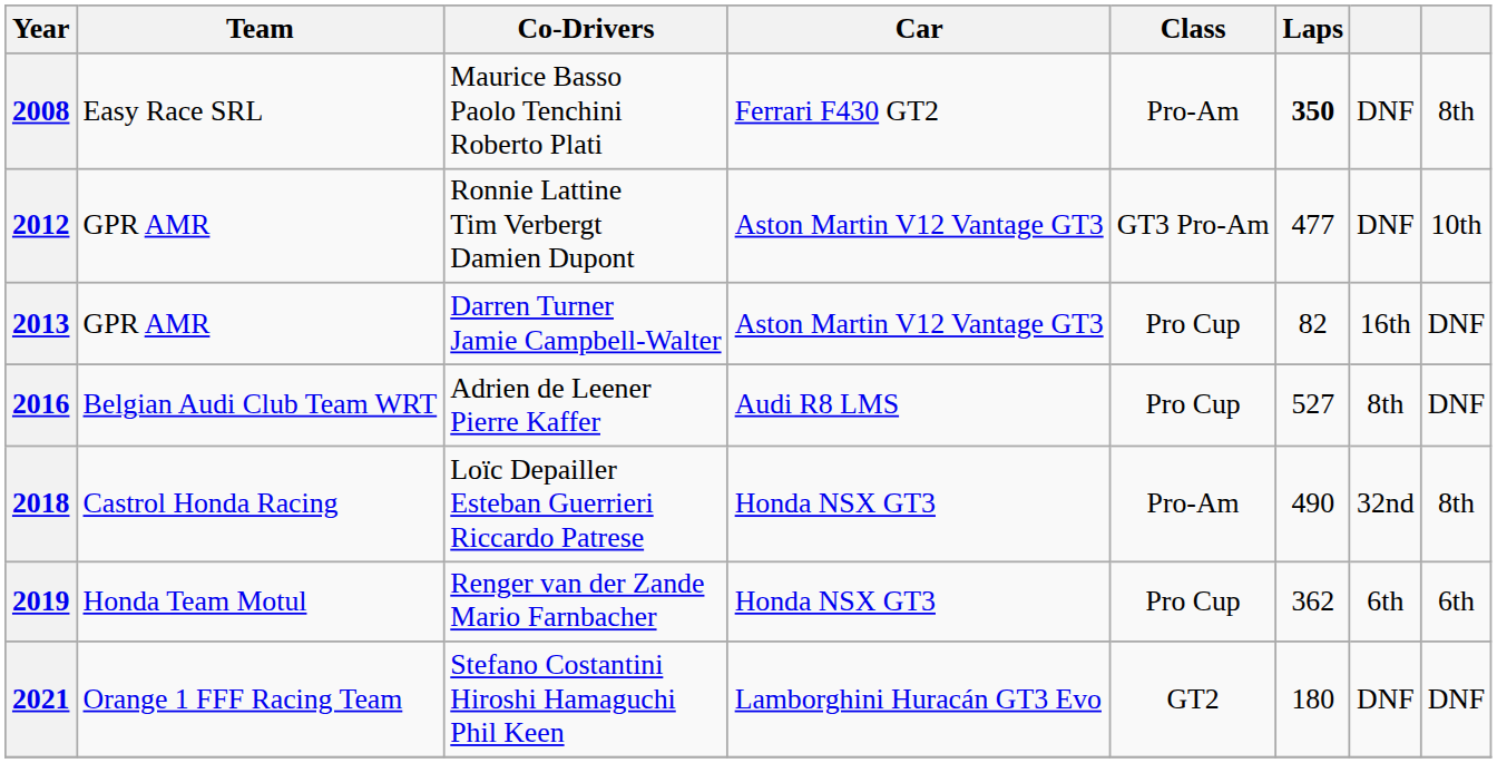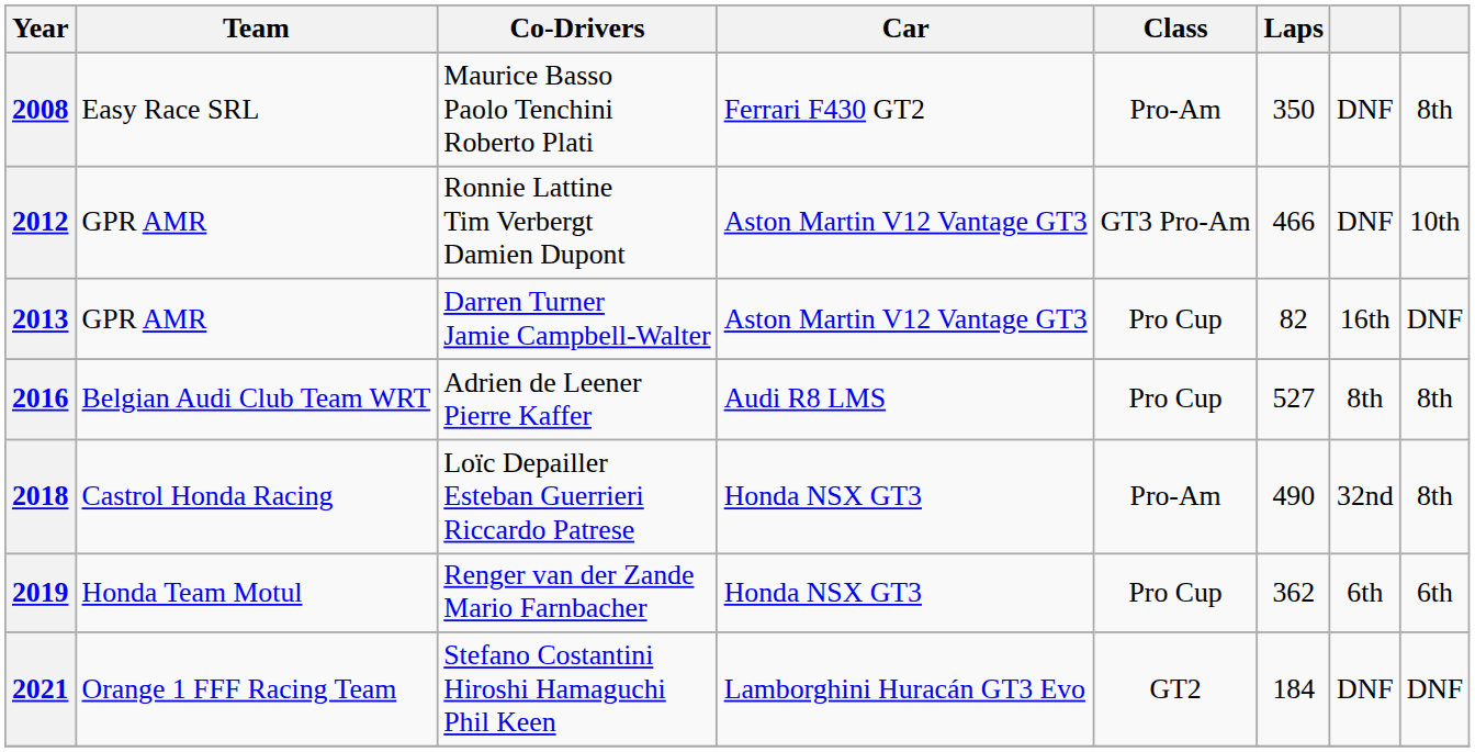2008 | Laps: bold -> normal
2012 | Laps: 477 -> 466
2016 | column 8: DNF -> 8th
2021 | Laps: 180 -> 184
